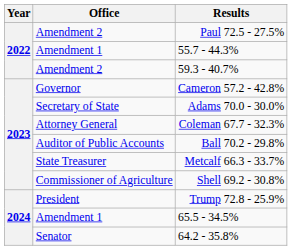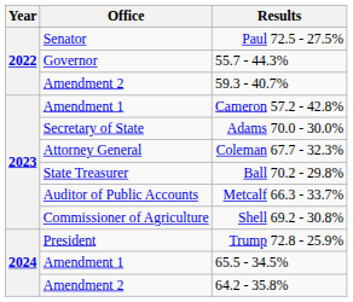Paul 72.5 - 27.5% | Office: Amendment 2 -> Senator
55.7 - 44.3% | Office: Amendment 1 -> Governor
Cameron 57.2 - 42.8% | Office: Governor -> Amendment 1
Ball 70.2 - 29.8% | Office: Auditor of Public Accounts -> State Treasurer
Metcalf 66.3 - 33.7% | Office: State Treasurer -> Auditor of Public Accounts
64.2 - 35.8% | Office: Senator -> Amendment 2
